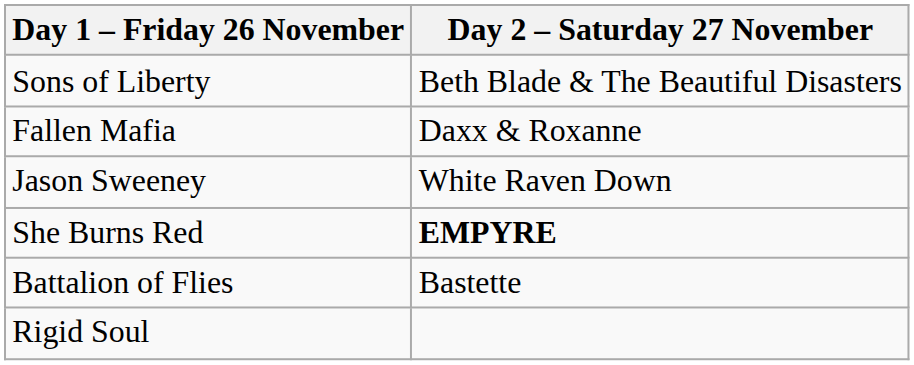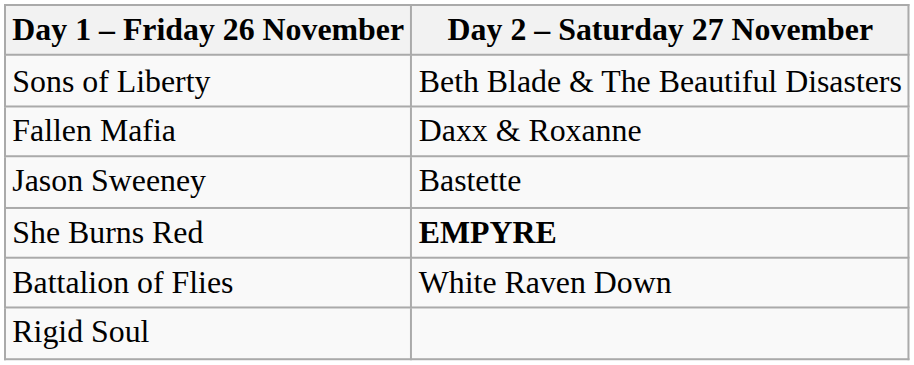Jason Sweeney | Day 2 – Saturday 27 November: White Raven Down -> Bastette
Battalion of Flies | Day 2 – Saturday 27 November: Bastette -> White Raven Down
